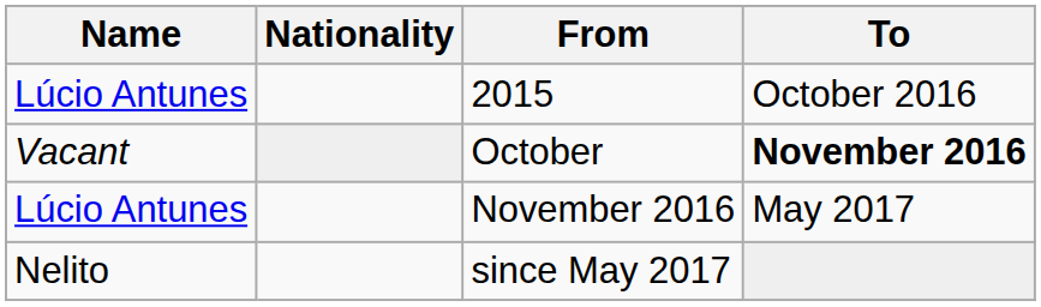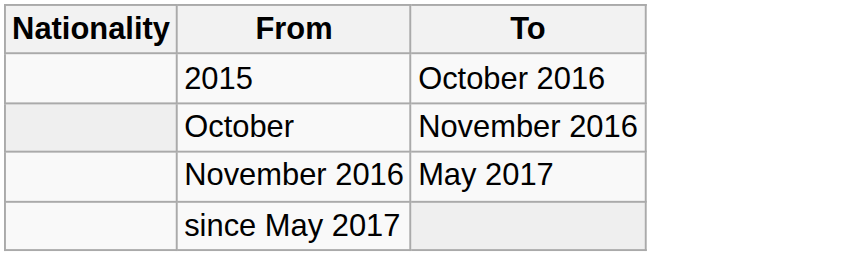- column: Name | Lúcio Antunes | Vacant | Lúcio Antunes | Nelito
October | To: bold -> normal
